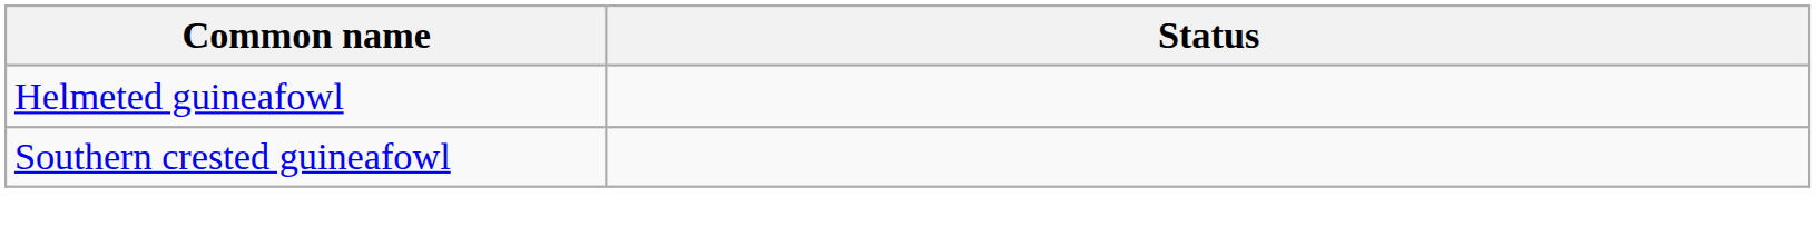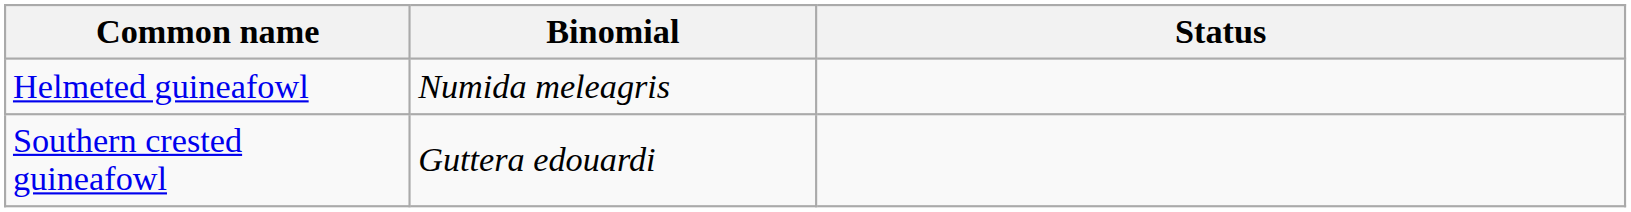+ column: Binomial | Numida meleagris | Guttera edouardi
